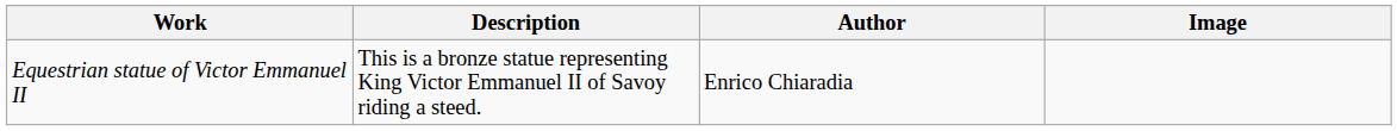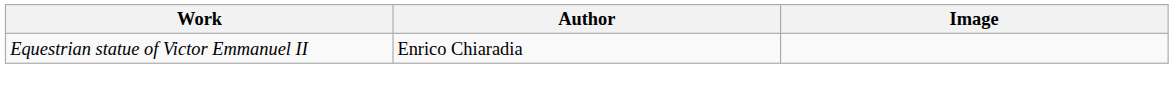- column: Description | This is a bronze statue representing King Victor Emmanuel II of Savoy riding a steed.
